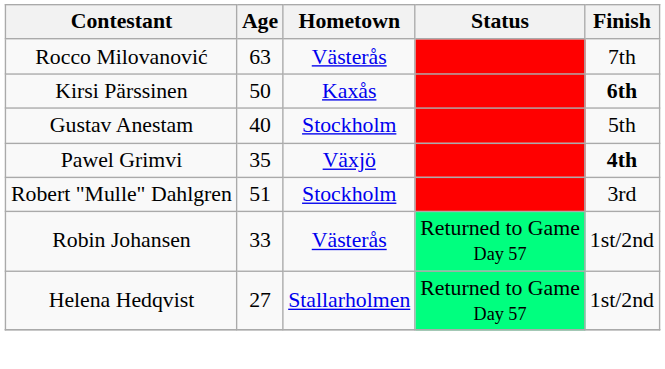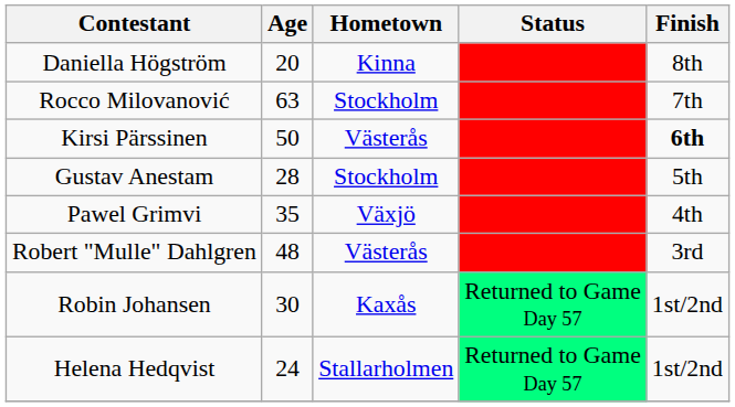+ row: Daniella Högström | 20 | Kinna | 8th
Rocco Milovanović | Hometown: Västerås -> Stockholm
Kirsi Pärssinen | Hometown: Kaxås -> Västerås
Gustav Anestam | Age: 40 -> 28
Pawel Grimvi | Finish: bold -> normal
Robert "Mulle" Dahlgren | Age: 51 -> 48
Robert "Mulle" Dahlgren | Hometown: Stockholm -> Västerås
Robin Johansen | Age: 33 -> 30
Robin Johansen | Hometown: Västerås -> Kaxås
Helena Hedqvist | Age: 27 -> 24
